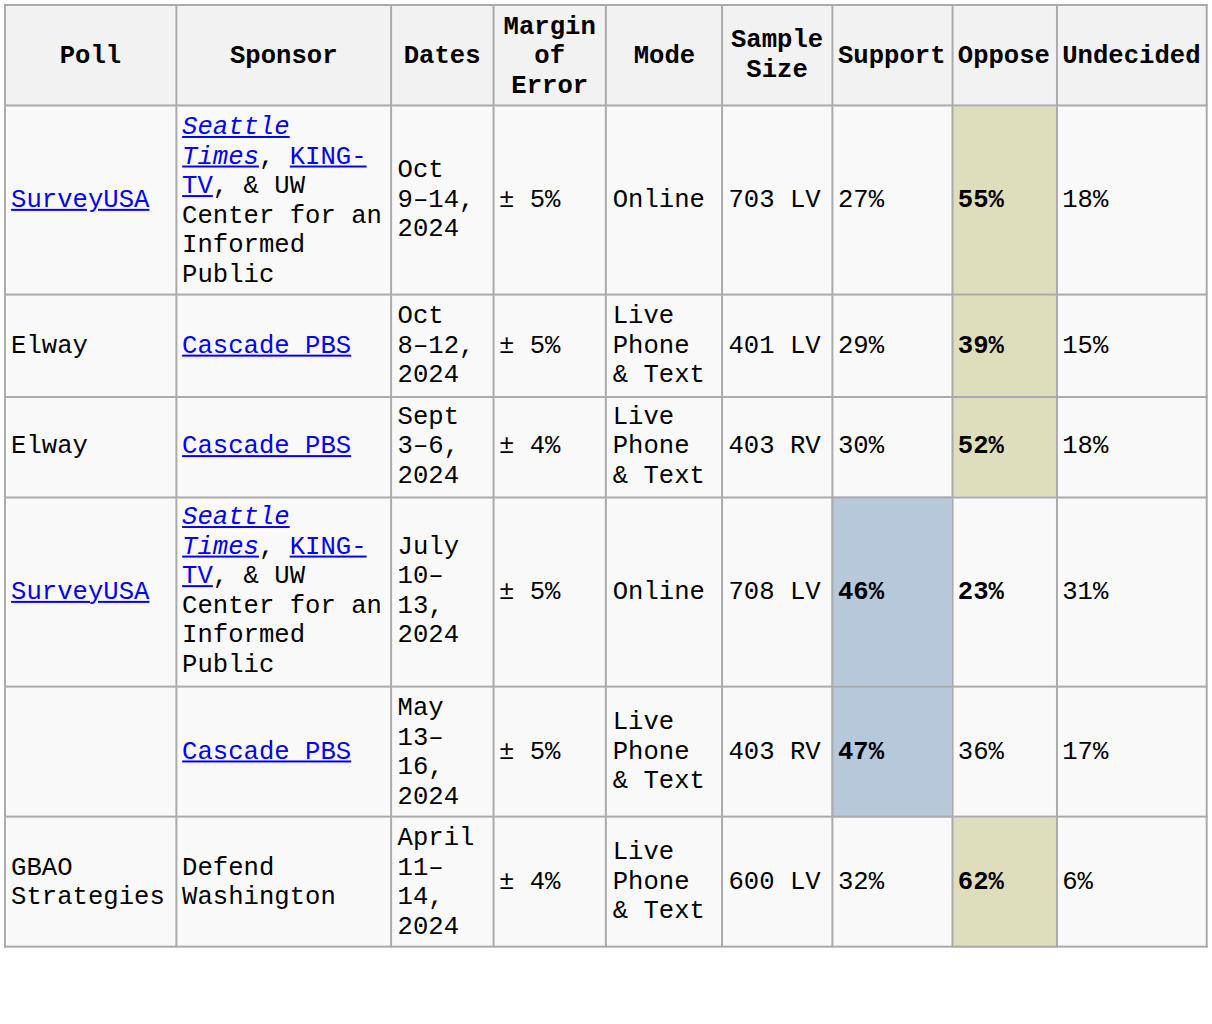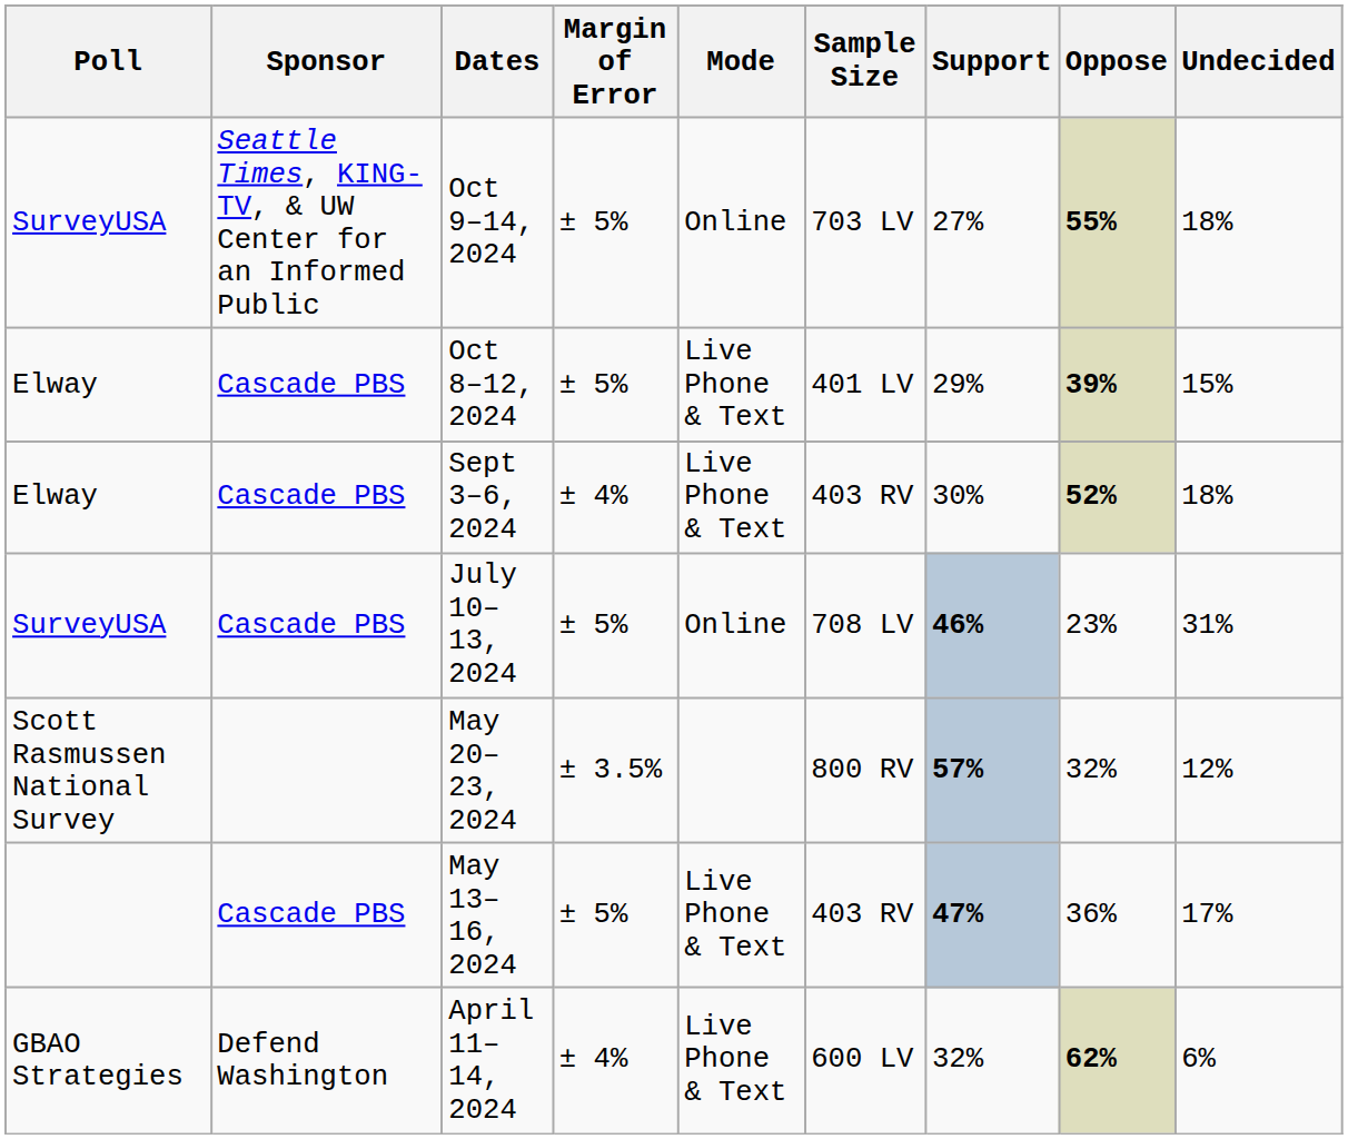July 10–13, 2024 | Sponsor: Seattle Times, KING-TV, & UW Center for an Informed Public -> Cascade PBS
July 10–13, 2024 | Oppose: bold -> normal
+ row: Scott Rasmussen National Survey | May 20–23, 2024 | ± 3.5% | 800 RV | 57% | 32% | 12%
